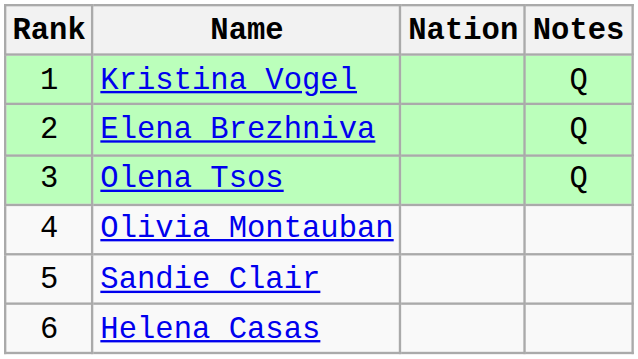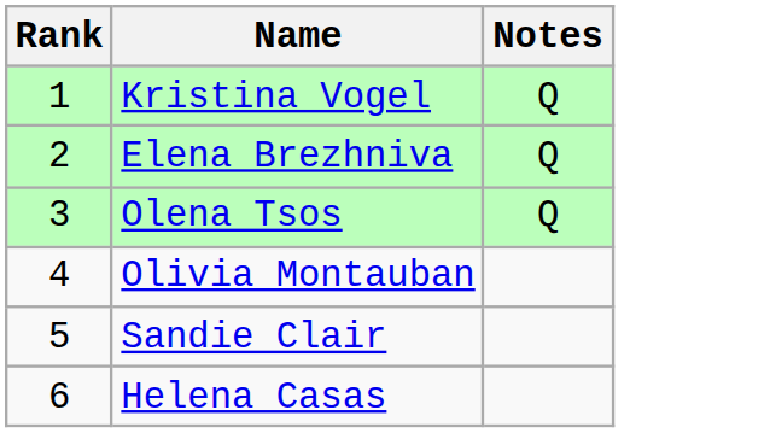- column: Nation
